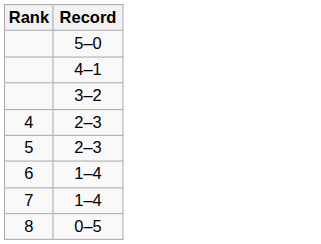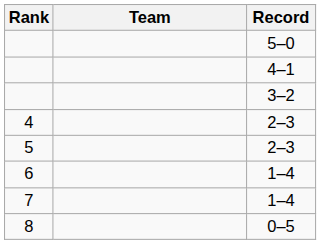+ column: Team
